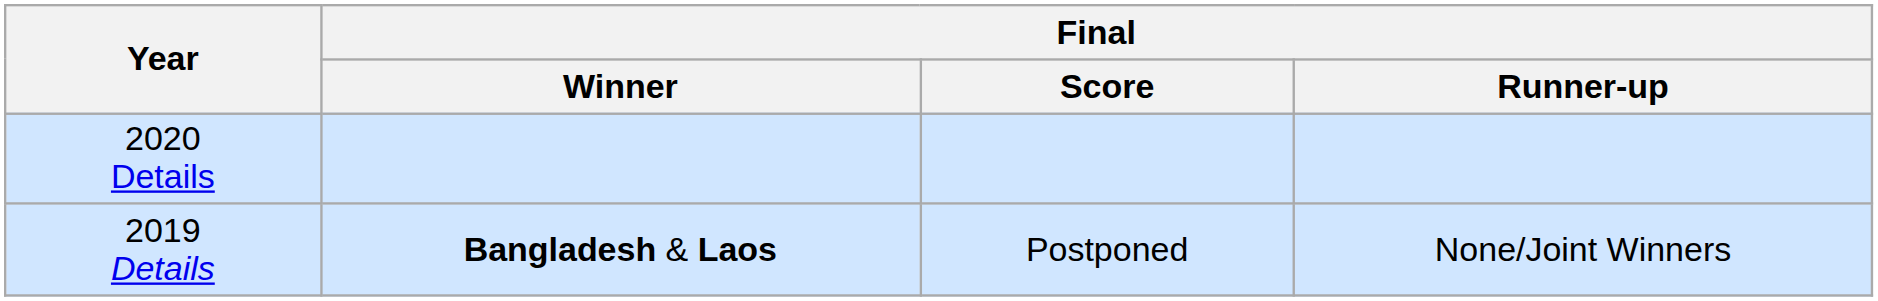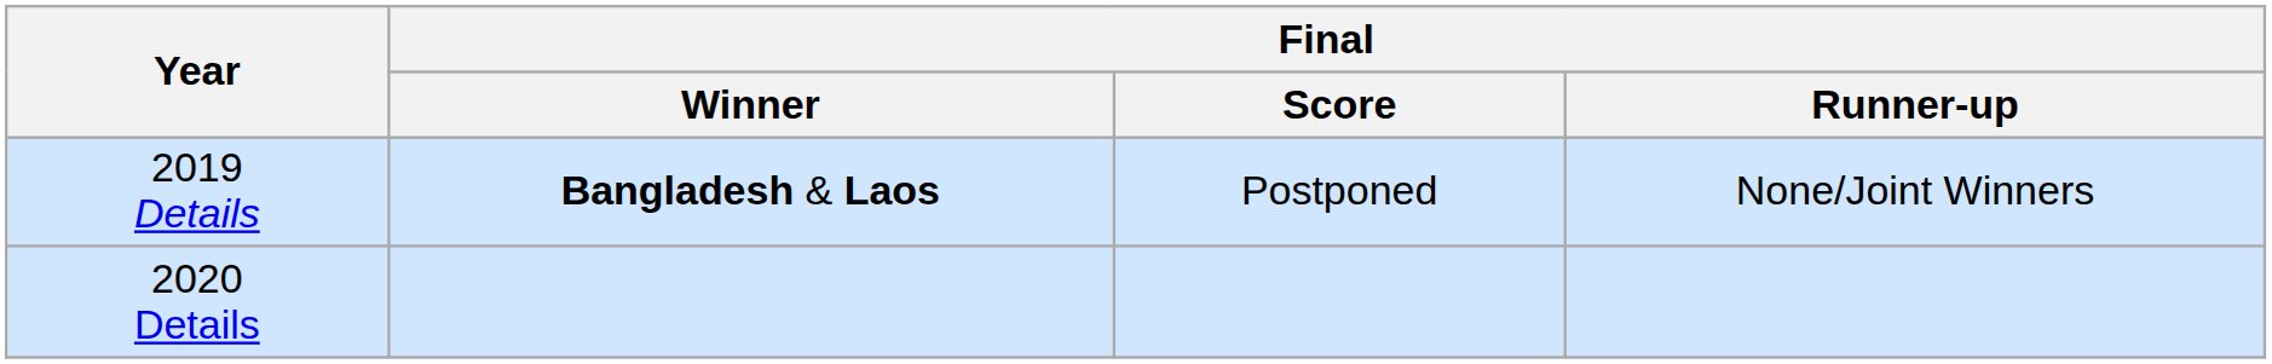rows swapped: 2019 Details <-> 2020 Details
